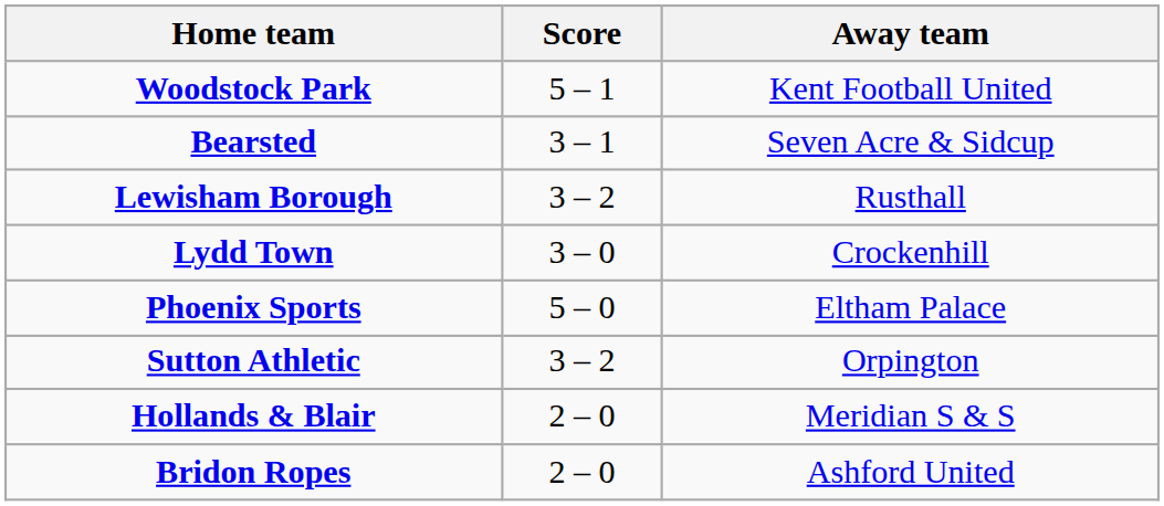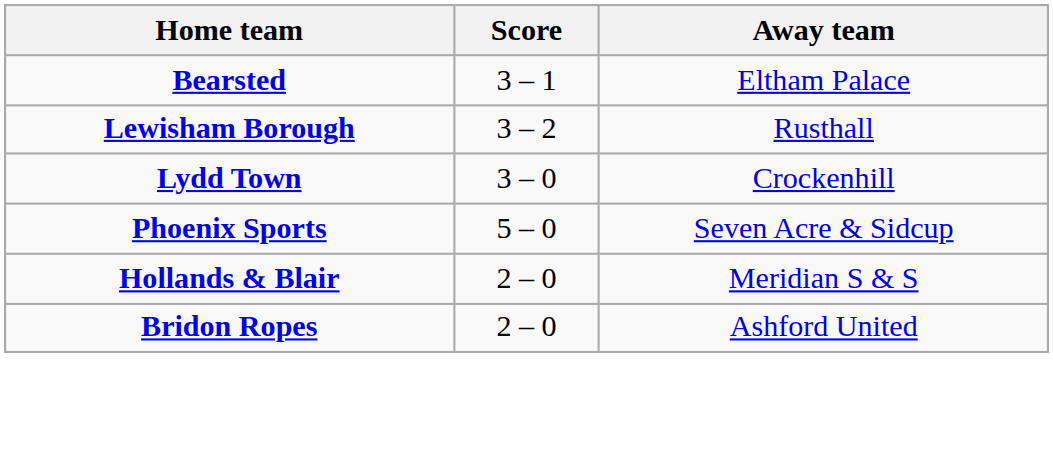- row: Woodstock Park | 5 – 1 | Kent Football United
Bearsted | Away team: Seven Acre & Sidcup -> Eltham Palace
Phoenix Sports | Away team: Eltham Palace -> Seven Acre & Sidcup
- row: Sutton Athletic | 3 – 2 | Orpington
